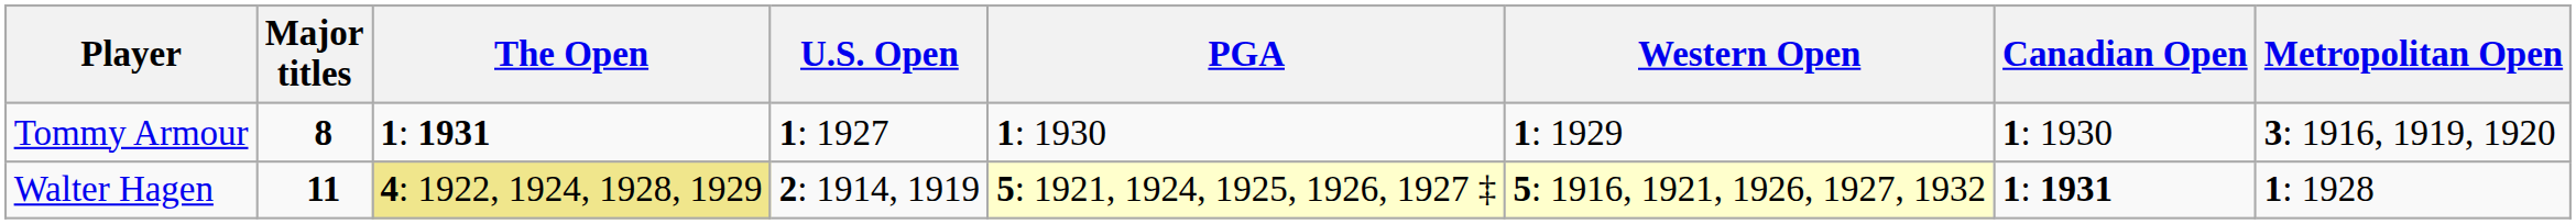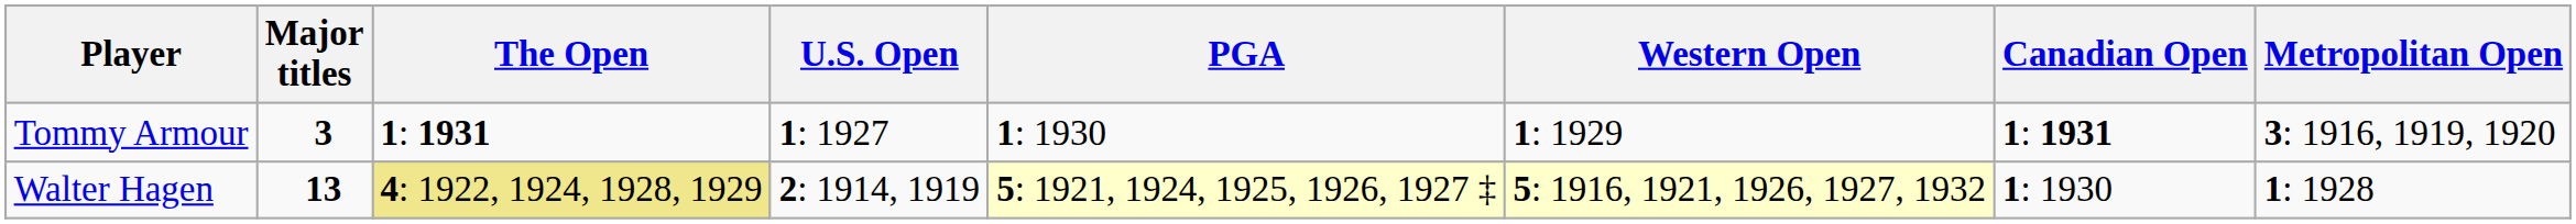Tommy Armour | Major titles: 8 -> 3
Tommy Armour | Canadian Open: 1: 1930 -> 1: 1931
Walter Hagen | Major titles: 11 -> 13
Walter Hagen | Canadian Open: 1: 1931 -> 1: 1930
